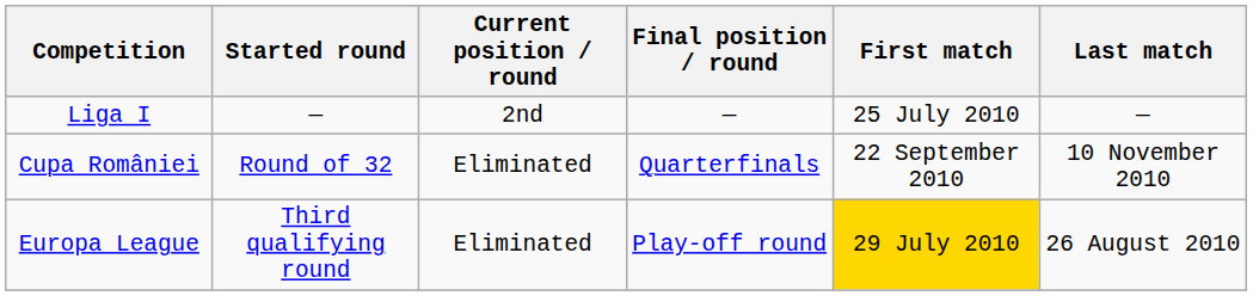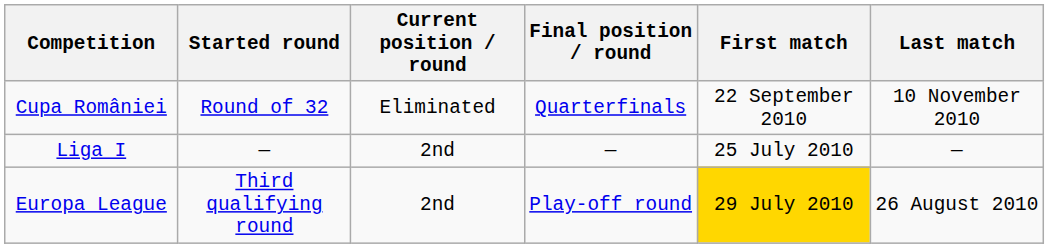rows swapped: Liga I <-> Cupa României
Europa League | Current position / round: Eliminated -> 2nd
